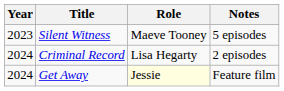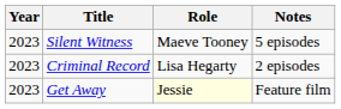Criminal Record | Year: 2024 -> 2023
Get Away | Year: 2024 -> 2023
